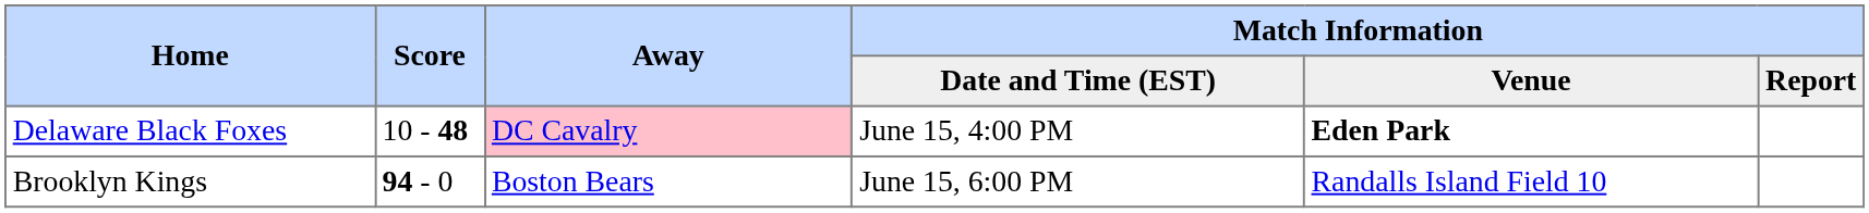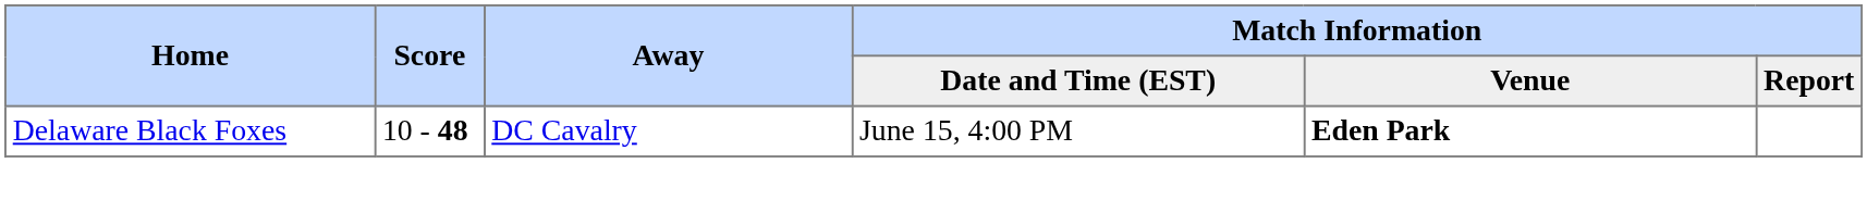Delaware Black Foxes | Away: pink background -> no background
- row: Brooklyn Kings | 94 - 0 | Boston Bears | June 15, 6:00 PM | Randalls Island Field 10
